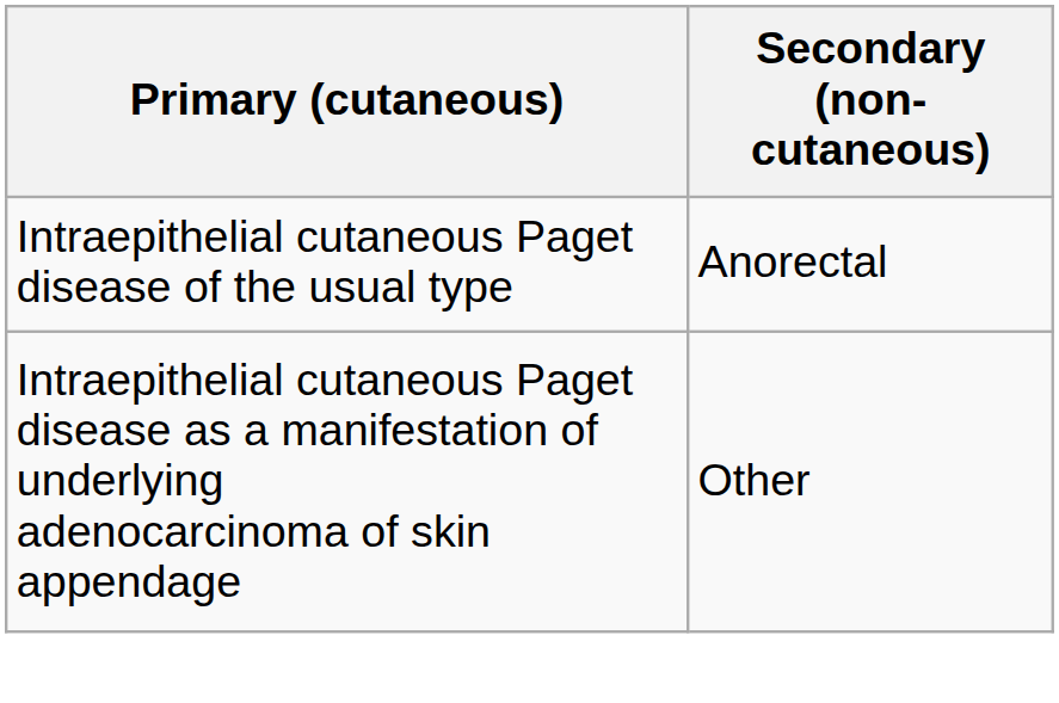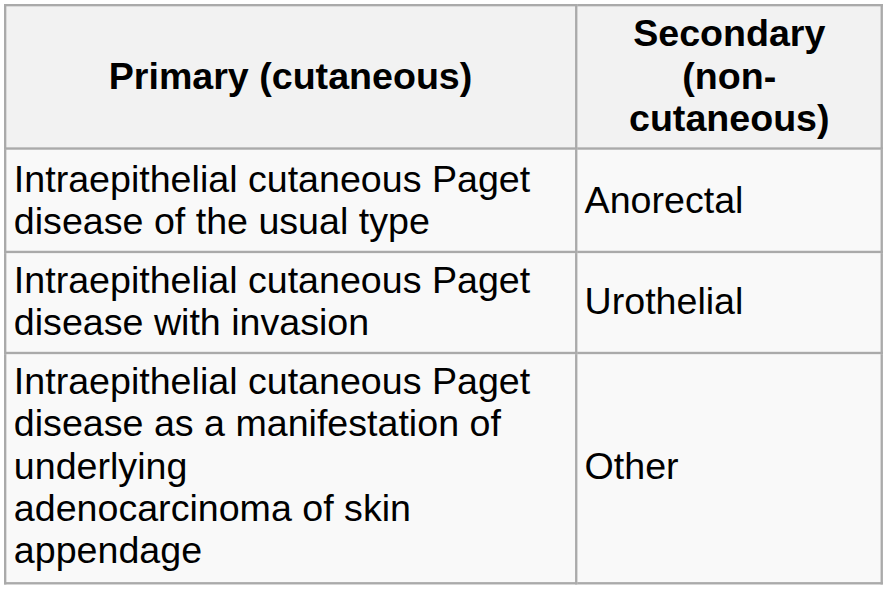+ row: Intraepithelial cutaneous Paget disease with invasion | Urothelial
